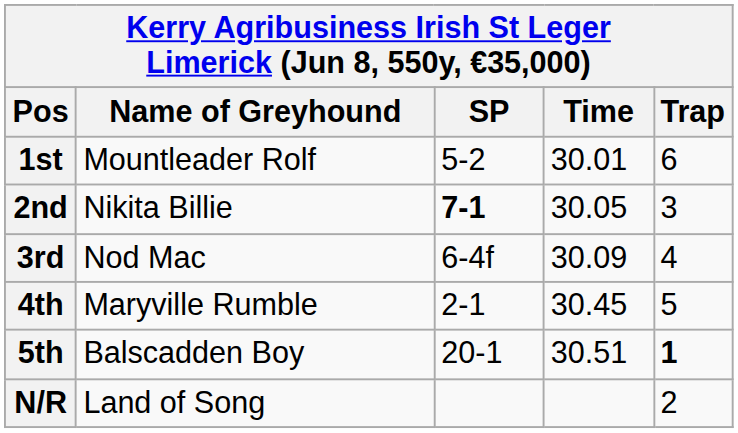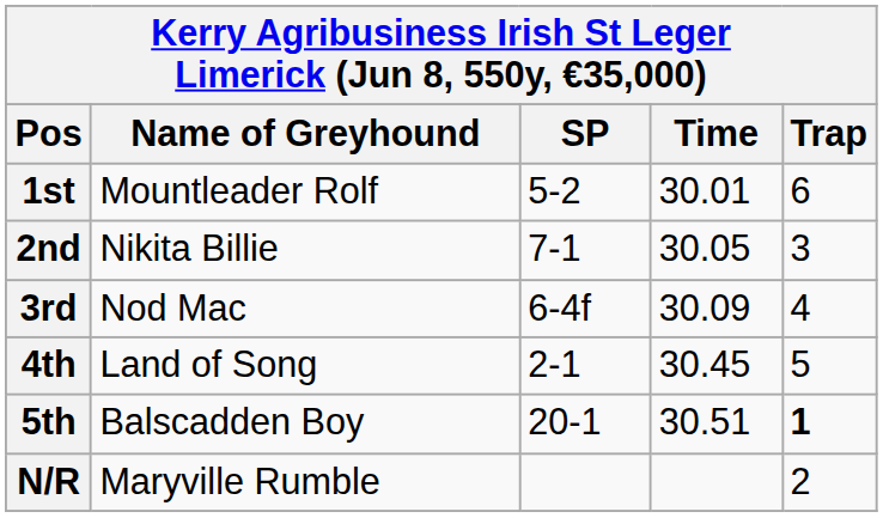2nd | SP: bold -> normal
4th | Name of Greyhound: Maryville Rumble -> Land of Song
N/R | Name of Greyhound: Land of Song -> Maryville Rumble
